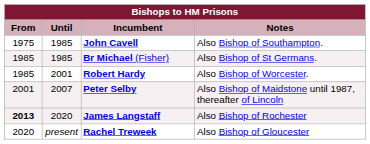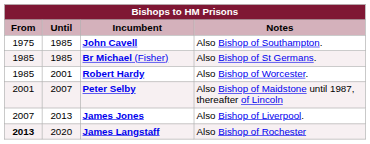+ row: 2007 | 2013 | James Jones | Also Bishop of Liverpool.
- row: 2020 | present | Rachel Treweek | Also Bishop of Gloucester
